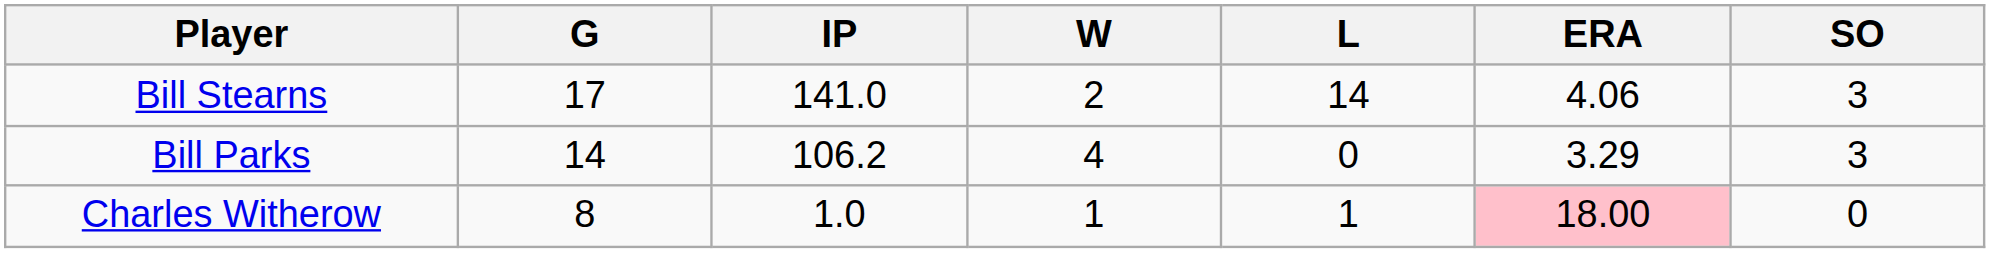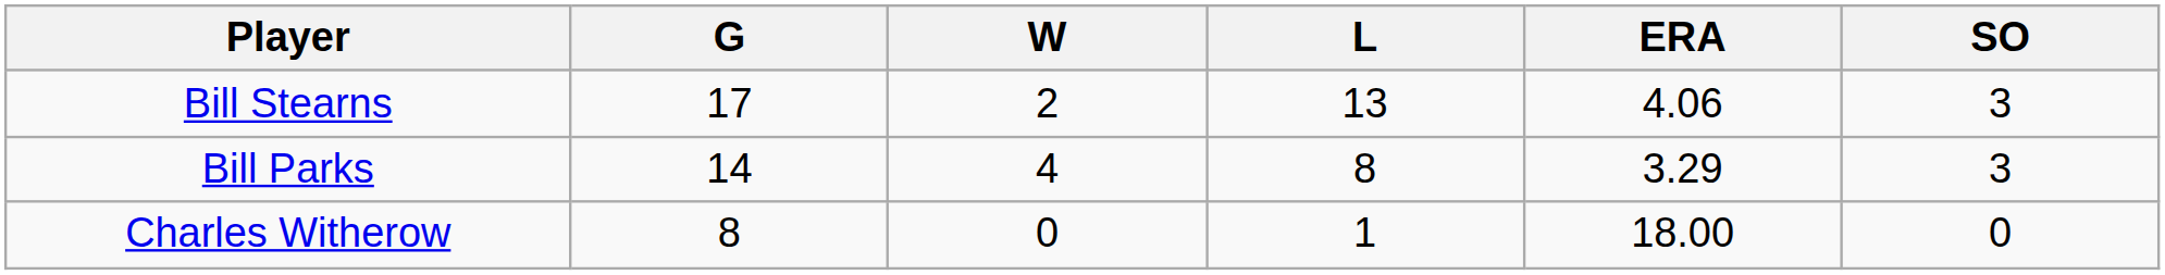- column: IP | 141.0 | 106.2 | 1.0
Bill Stearns | L: 14 -> 13
Bill Parks | L: 0 -> 8
Charles Witherow | W: 1 -> 0
Charles Witherow | ERA: pink background -> no background
